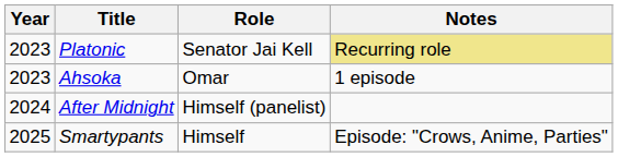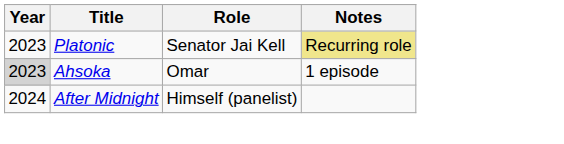Ahsoka | Year: no background -> lightgrey background
- row: 2025 | Smartypants | Himself | Episode: "Crows, Anime, Parties"
